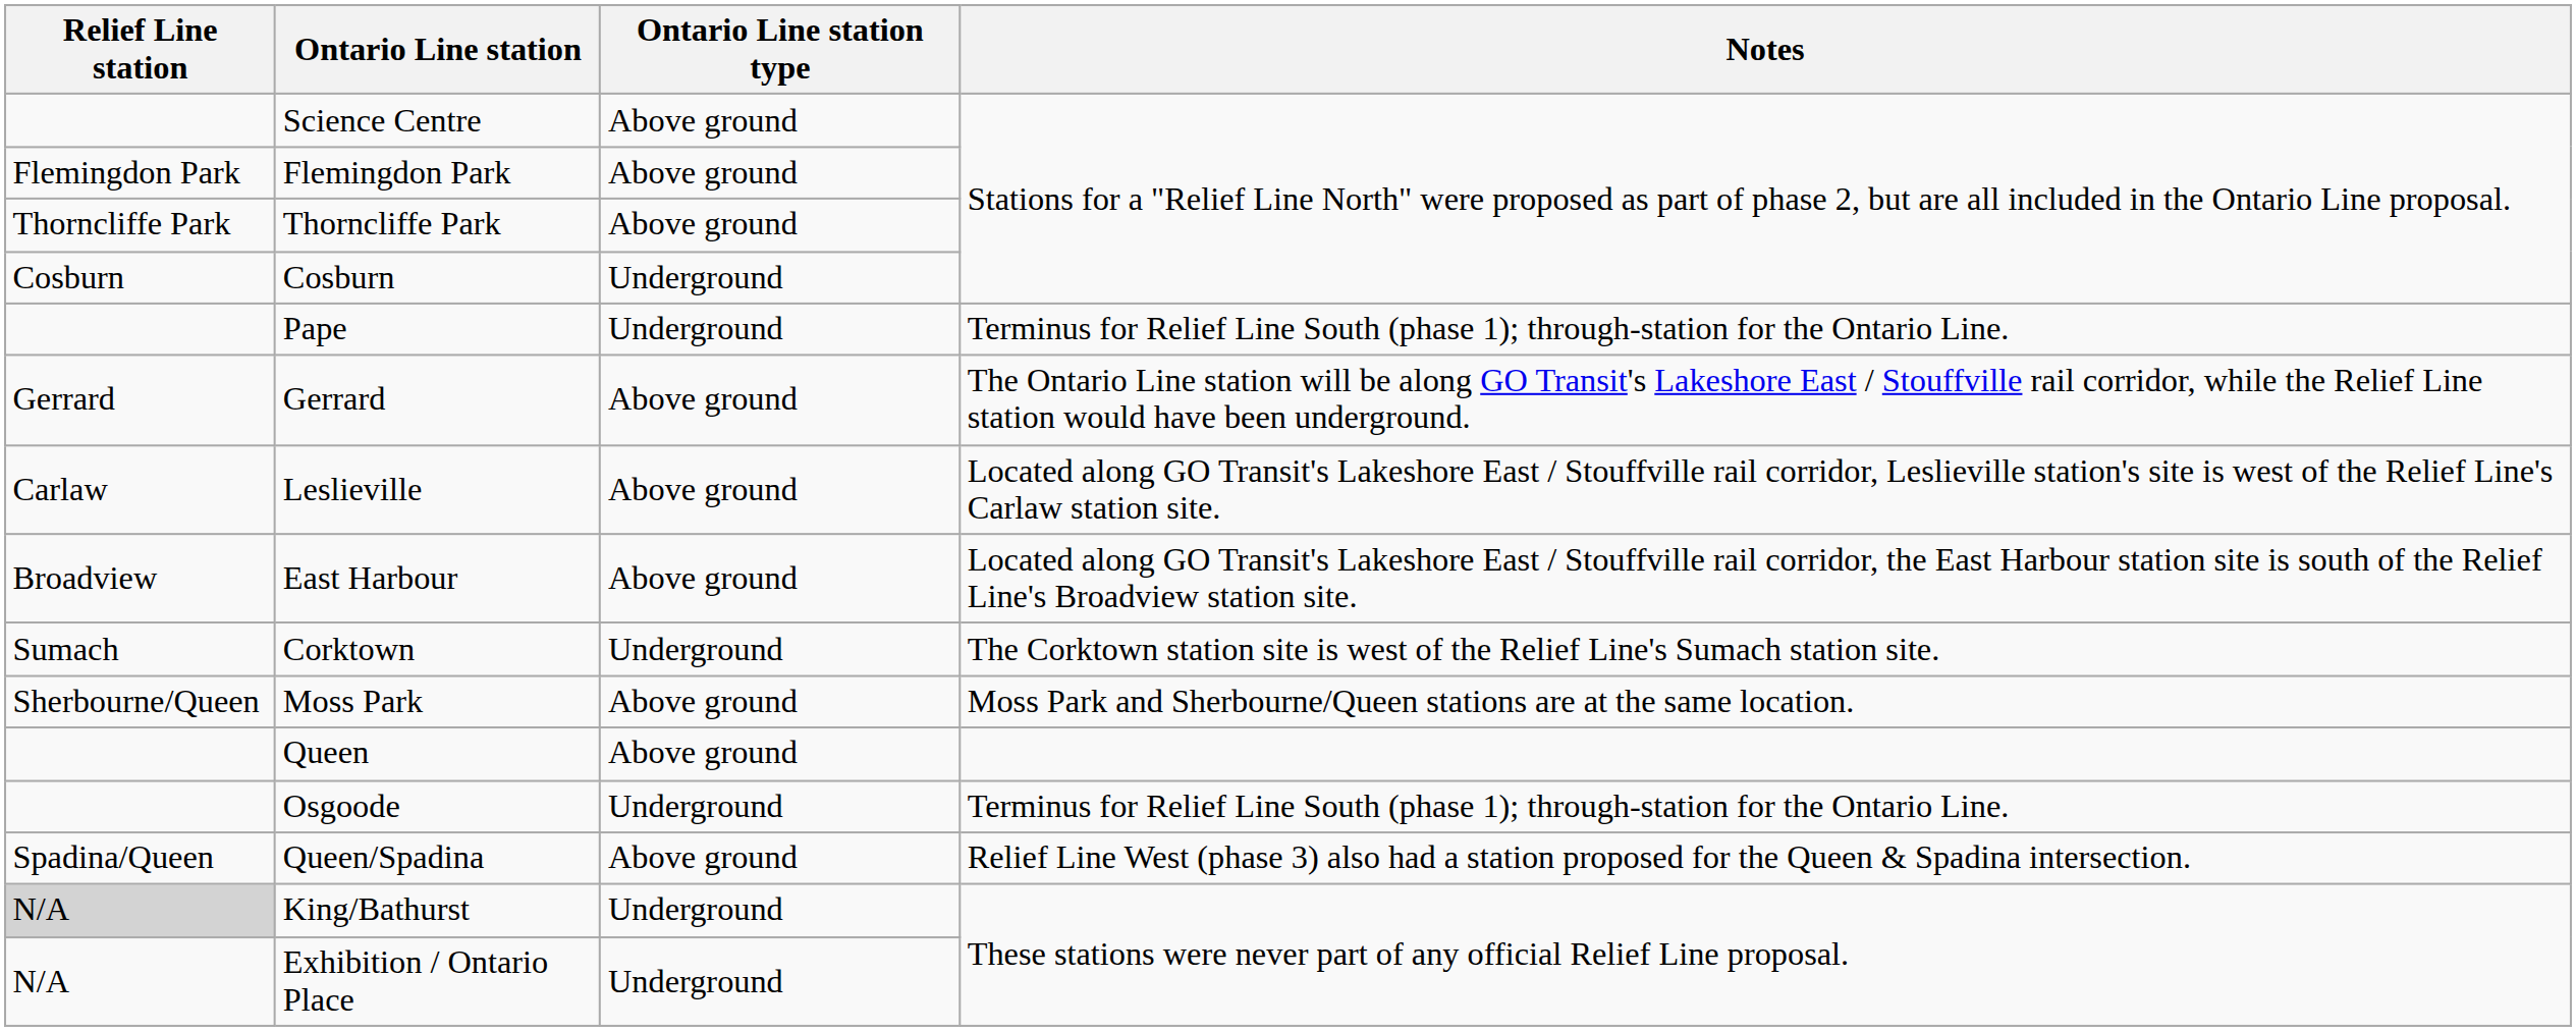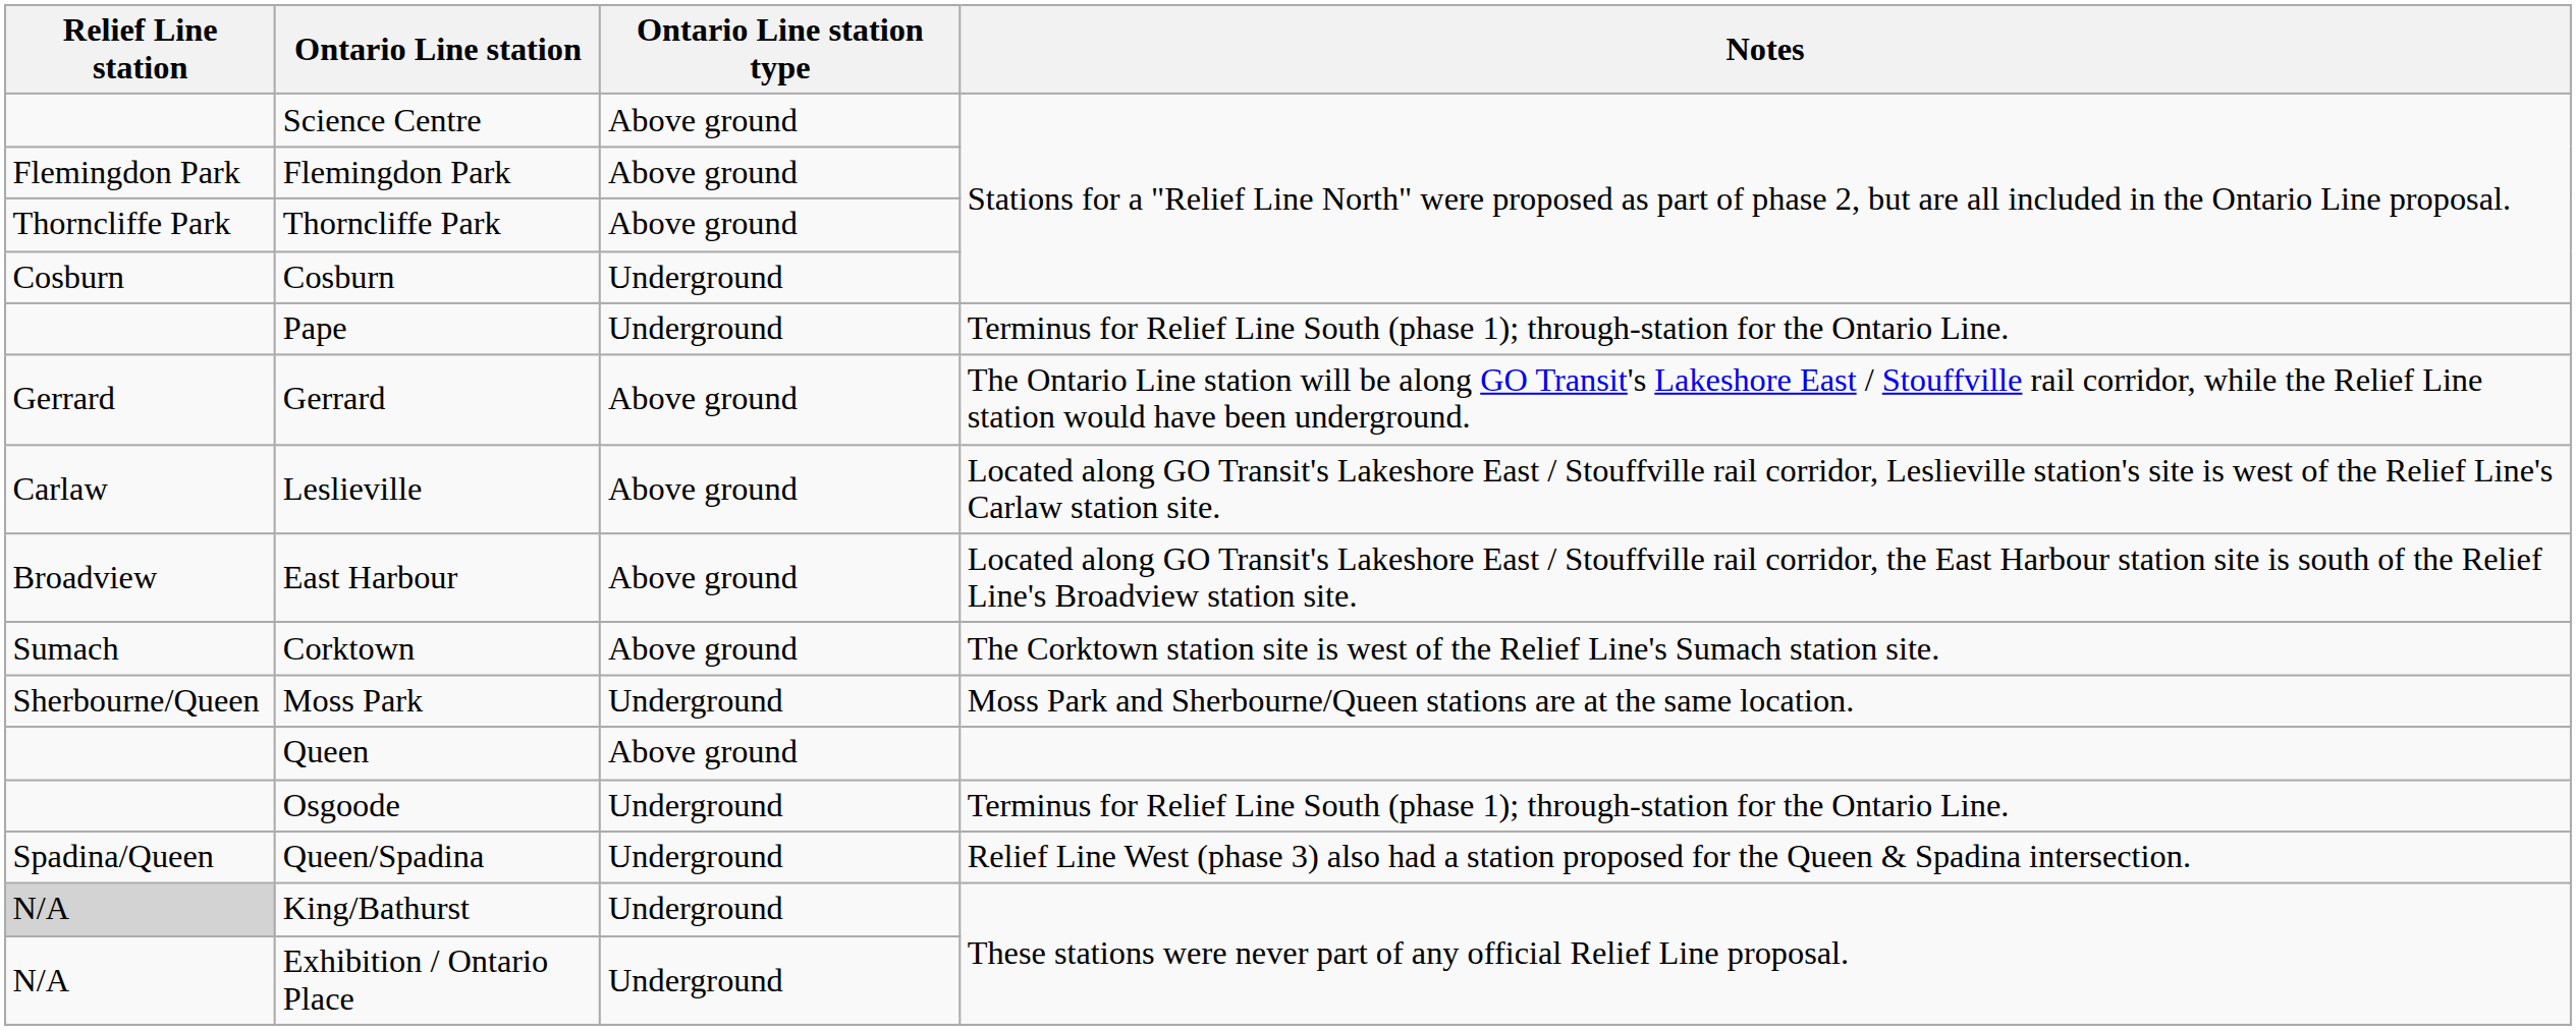Corktown | Ontario Line station type: Underground -> Above ground
Moss Park | Ontario Line station type: Above ground -> Underground
Queen/Spadina | Ontario Line station type: Above ground -> Underground
